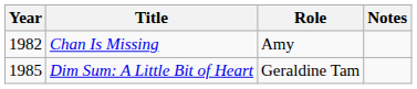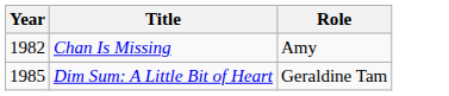- column: Notes
